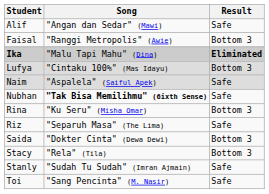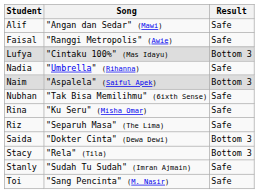Faisal | Result: Bottom 3 -> Safe
- row: Ika | "Malu Tapi Mahu" (Dina) | Eliminated
+ row: Nadia | "Umbrella" (Rihanna) | Safe
Naim | Result: Safe -> Bottom 3
Nubhan | Song: bold -> normal
Rina | Result: Bottom 3 -> Safe
